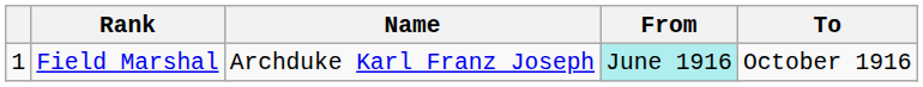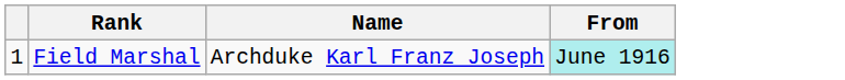- column: To | October 1916
